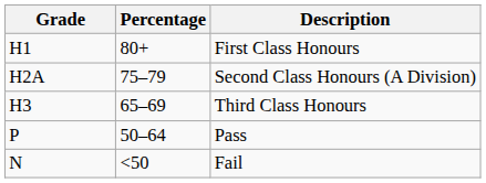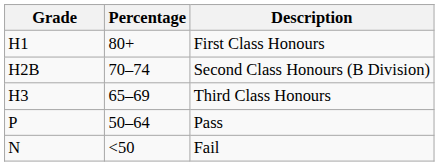- row: H2A | 75–79 | Second Class Honours (A Division)
+ row: H2B | 70–74 | Second Class Honours (B Division)
